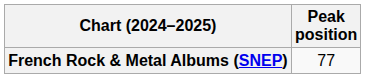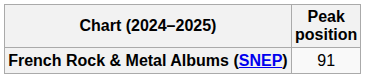French Rock & Metal Albums (SNEP) | Peak position: 77 -> 91
